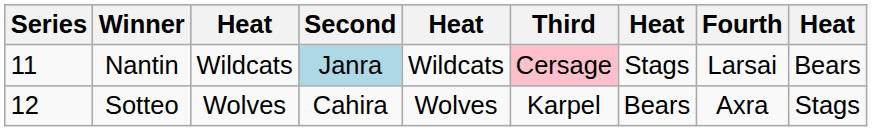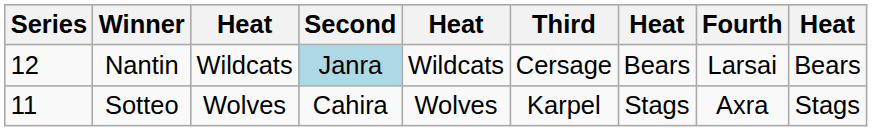Nantin | Series: 11 -> 12
Nantin | Third: pink background -> no background
Nantin | column 7: Stags -> Bears
Sotteo | Series: 12 -> 11
Sotteo | column 7: Bears -> Stags
